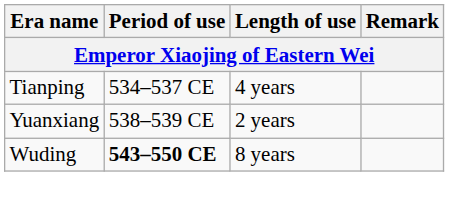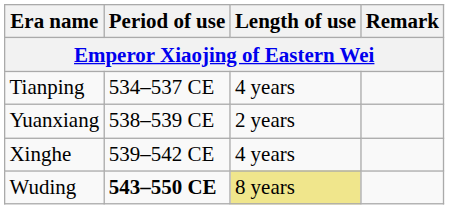+ row: Xinghe | 539–542 CE | 4 years
Wuding | Length of use: no background -> khaki background
